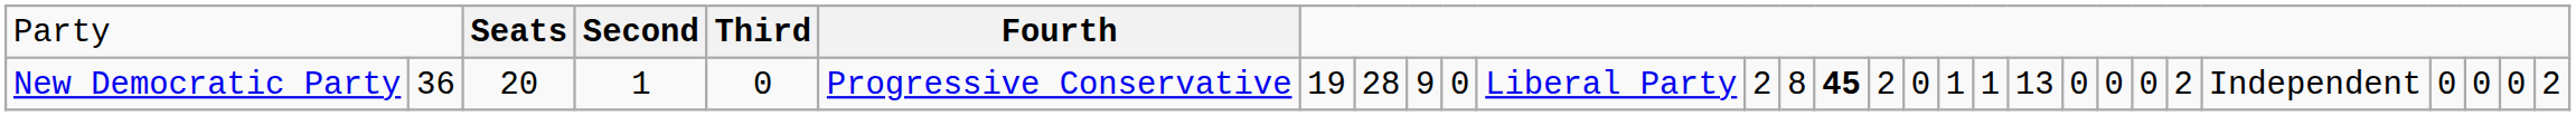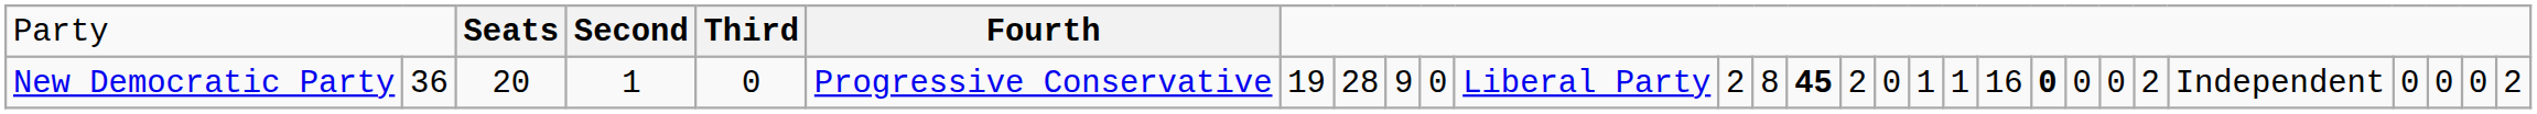New Democratic Party | column 19: 13 -> 16
New Democratic Party | column 20: normal -> bold
